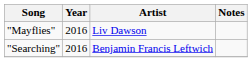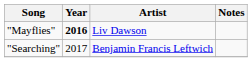"Mayflies" | Year: normal -> bold
"Searching" | Year: 2016 -> 2017
